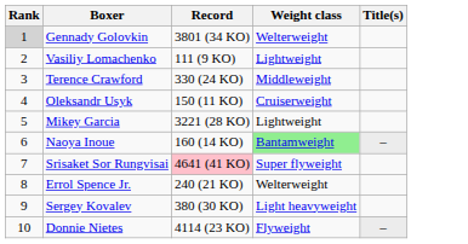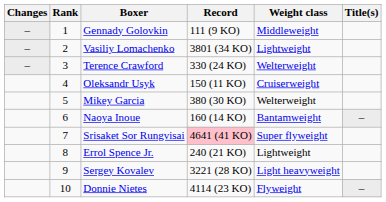+ column: Changes | – | – | –
Gennady Golovkin | Rank: lightgrey background -> no background
Gennady Golovkin | Record: 3801 (34 KO) -> 111 (9 KO)
Gennady Golovkin | Weight class: Welterweight -> Middleweight
Vasiliy Lomachenko | Record: 111 (9 KO) -> 3801 (34 KO)
Terence Crawford | Weight class: Middleweight -> Welterweight
Mikey Garcia | Record: 3221 (28 KO) -> 380 (30 KO)
Mikey Garcia | Weight class: Lightweight -> Welterweight
Naoya Inoue | Weight class: lightgreen background -> no background
Errol Spence Jr. | Weight class: Welterweight -> Lightweight
Sergey Kovalev | Record: 380 (30 KO) -> 3221 (28 KO)
